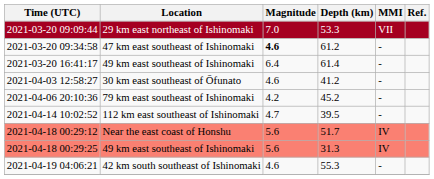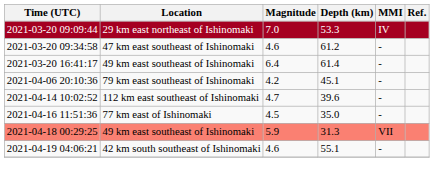29 km east northeast of Ishinomaki | MMI: VII -> IV
47 km east southeast of Ishinomaki | Magnitude: bold -> normal
- row: 2021-04-03 12:58:27 | 30 km east southeast of Ōfunato | 4.6 | 41.2 | -
79 km east southeast of Ishinomaki | Depth (km): 45.2 -> 45.1
112 km east southeast of Ishinomaki | Depth (km): 39.5 -> 39.6
+ row: 2021-04-16 11:51:36 | 77 km east of Ishinomaki | 4.5 | 35.0 | -
- row: 2021-04-18 00:29:12 | Near the east coast of Honshu | 5.6 | 51.7 | IV
2021-04-18 00:29:25 / 49 km east southeast of Ishinomaki | Magnitude: 5.6 -> 5.9
2021-04-18 00:29:25 / 49 km east southeast of Ishinomaki | MMI: IV -> VII
42 km south southeast of Ishinomaki | Depth (km): 55.3 -> 55.1
